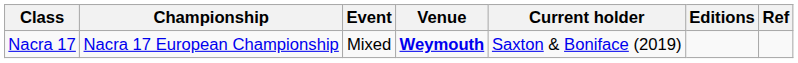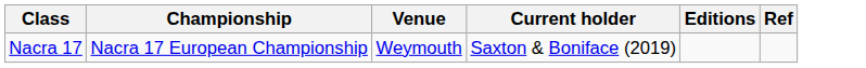- column: Event | Mixed
Nacra 17 | Venue: bold -> normal
